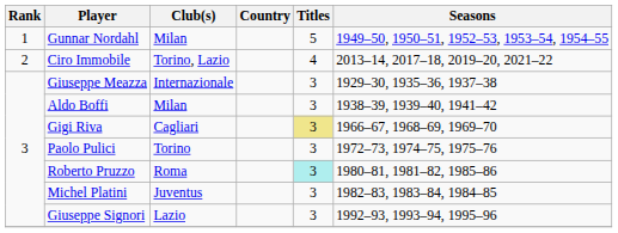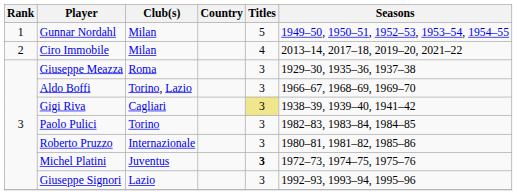Ciro Immobile | Club(s): Torino, Lazio -> Milan
Giuseppe Meazza | Club(s): Internazionale -> Roma
Aldo Boffi | Club(s): Milan -> Torino, Lazio
Aldo Boffi | Seasons: 1938–39, 1939–40, 1941–42 -> 1966–67, 1968–69, 1969–70
Gigi Riva | Seasons: 1966–67, 1968–69, 1969–70 -> 1938–39, 1939–40, 1941–42
Paolo Pulici | Seasons: 1972–73, 1974–75, 1975–76 -> 1982–83, 1983–84, 1984–85
Roberto Pruzzo | Club(s): Roma -> Internazionale
Roberto Pruzzo | Titles: paleturquoise background -> no background
Michel Platini | Titles: normal -> bold
Michel Platini | Seasons: 1982–83, 1983–84, 1984–85 -> 1972–73, 1974–75, 1975–76
